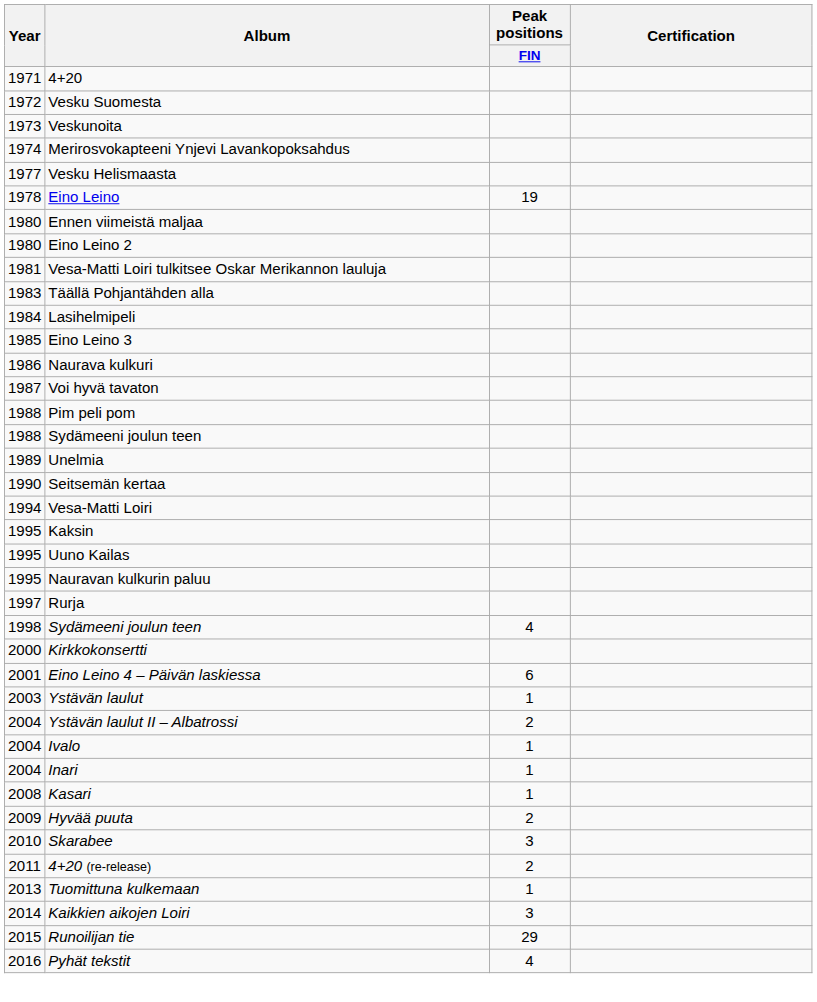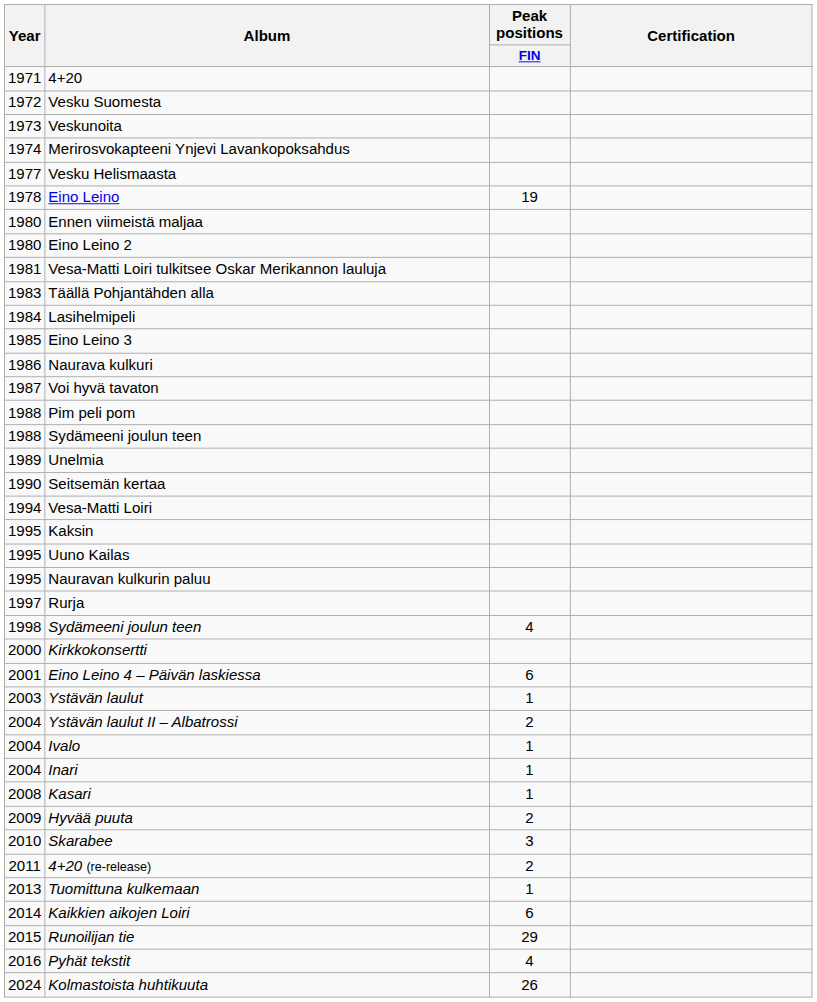Kaikkien aikojen Loiri | Peak positions / FIN: 3 -> 6
+ row: 2024 | Kolmastoista huhtikuuta | 26
